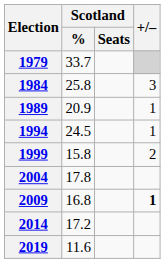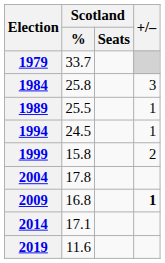1989 | Scotland / %: 20.9 -> 25.5
2014 | Scotland / %: 17.2 -> 17.1
